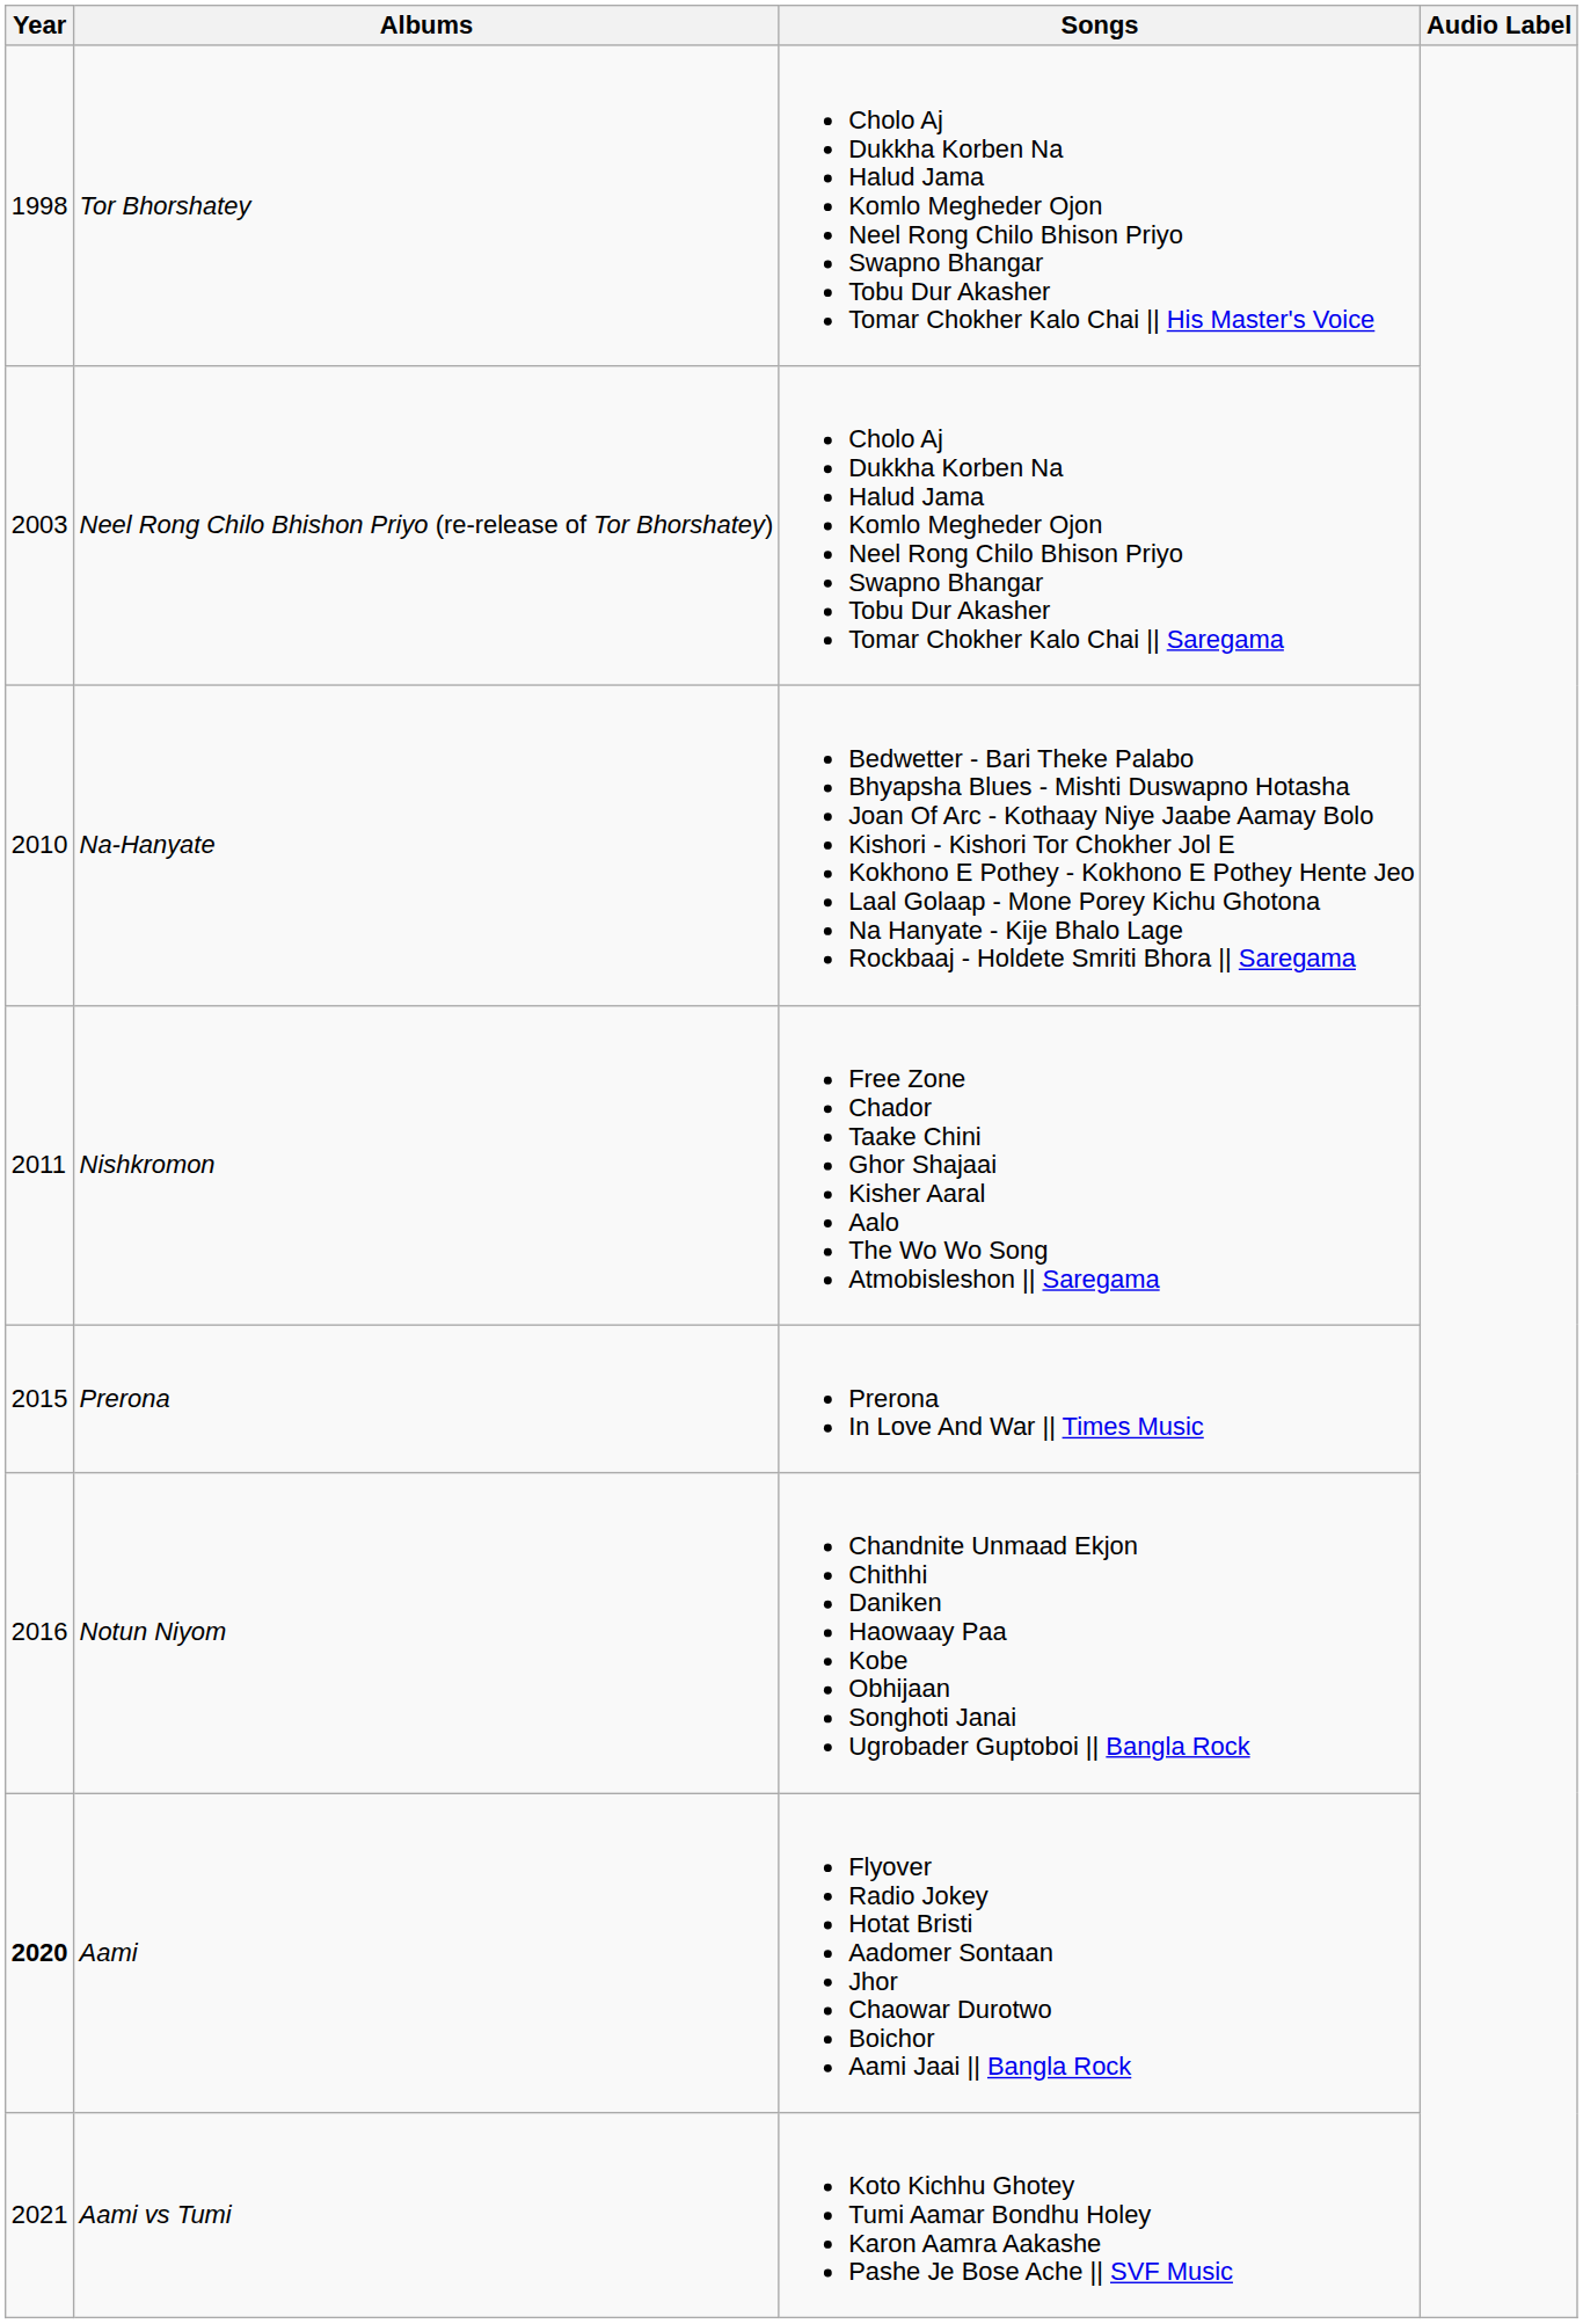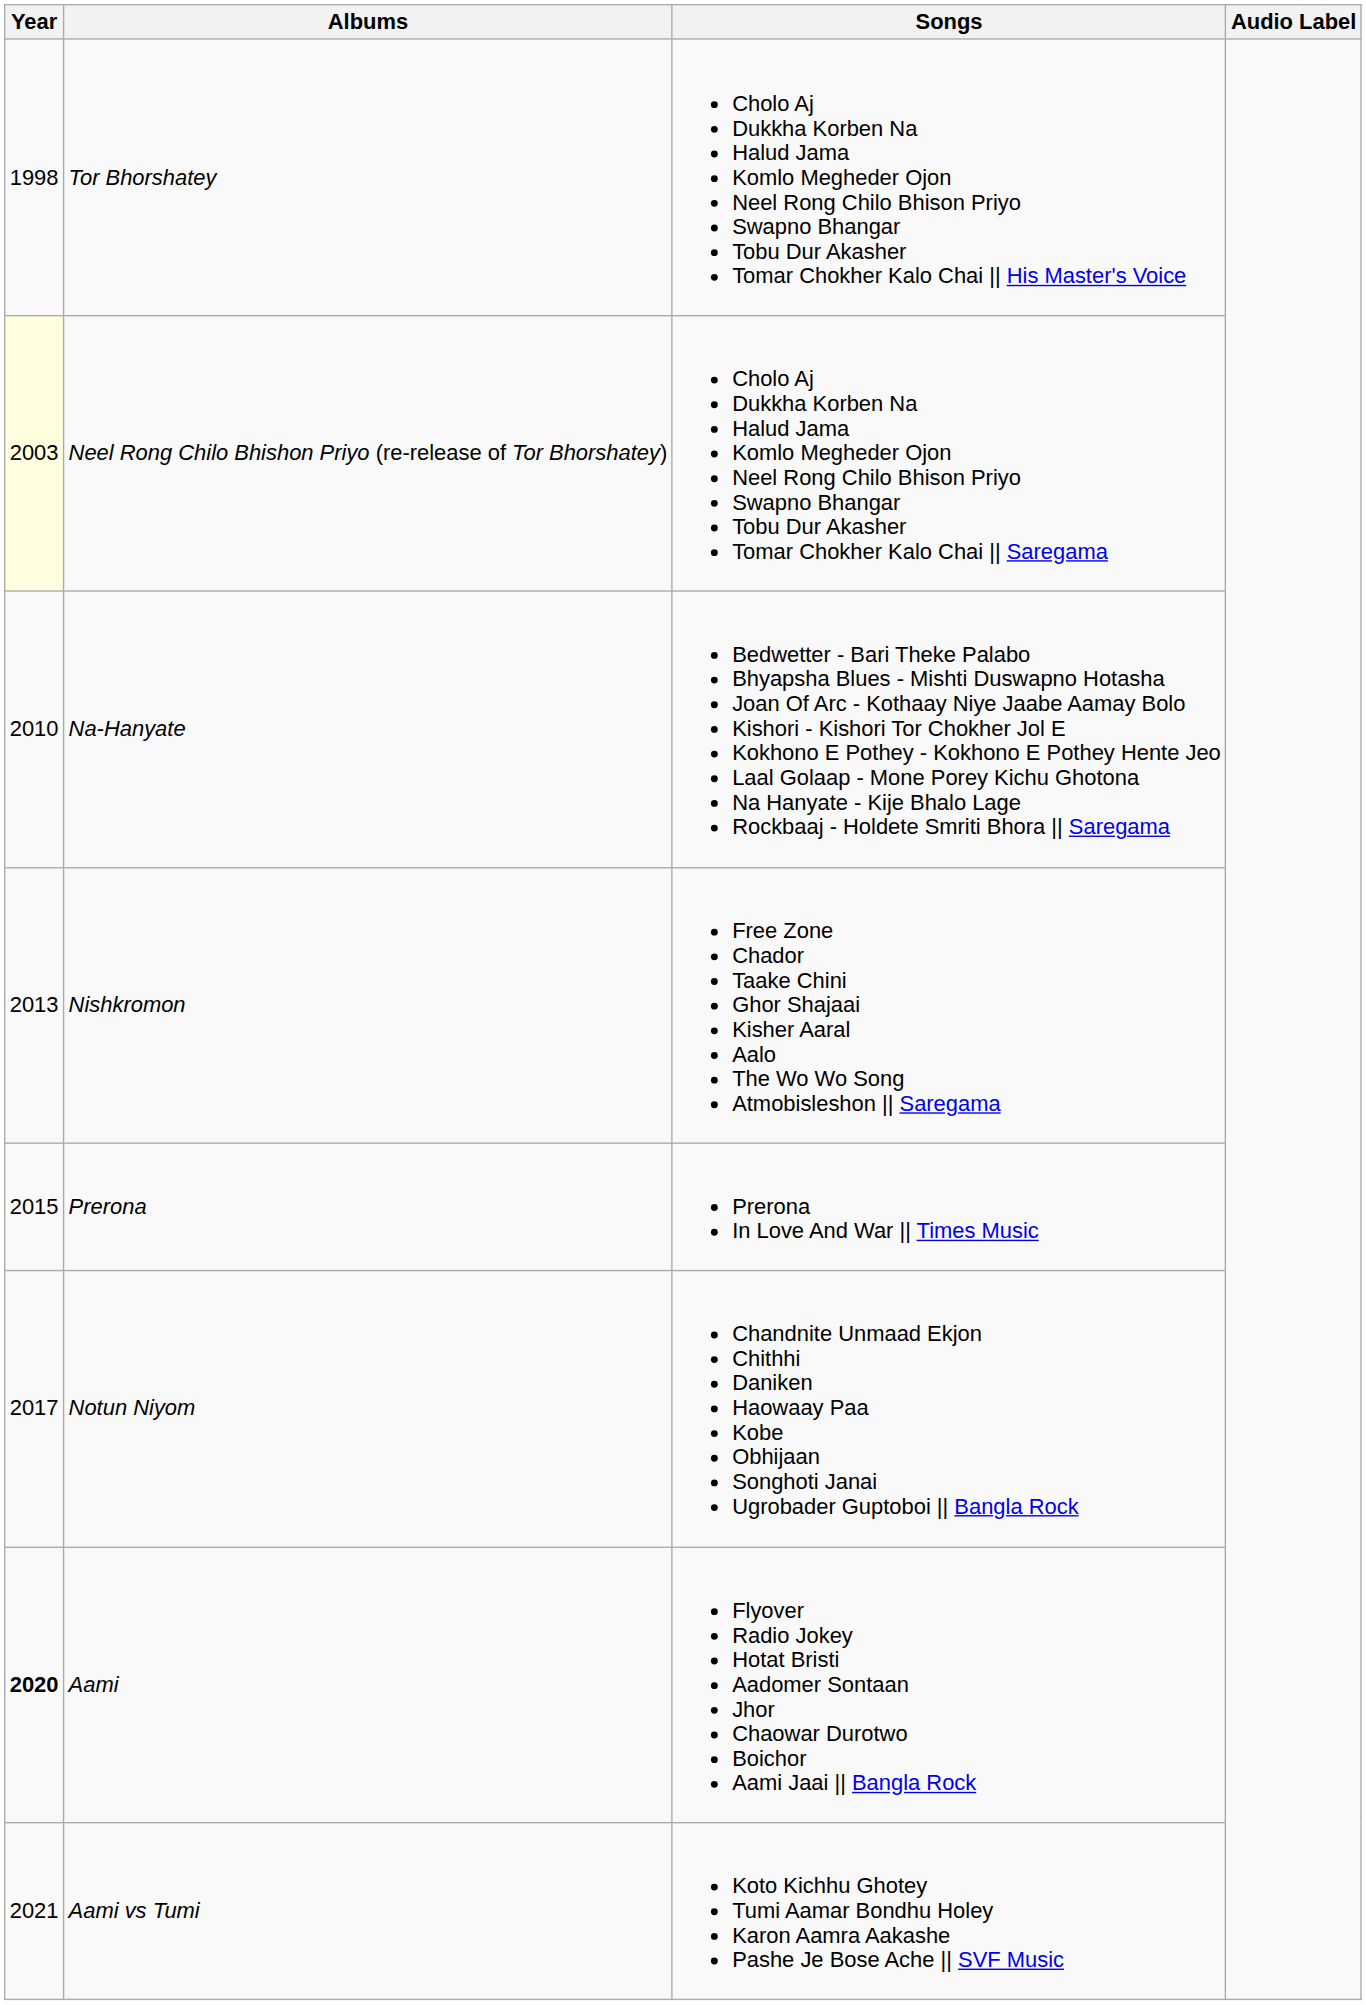Neel Rong Chilo Bhishon Priyo (re-release of Tor Bhorshatey) | Year: no background -> lightyellow background
Nishkromon | Year: 2011 -> 2013
Notun Niyom | Year: 2016 -> 2017
